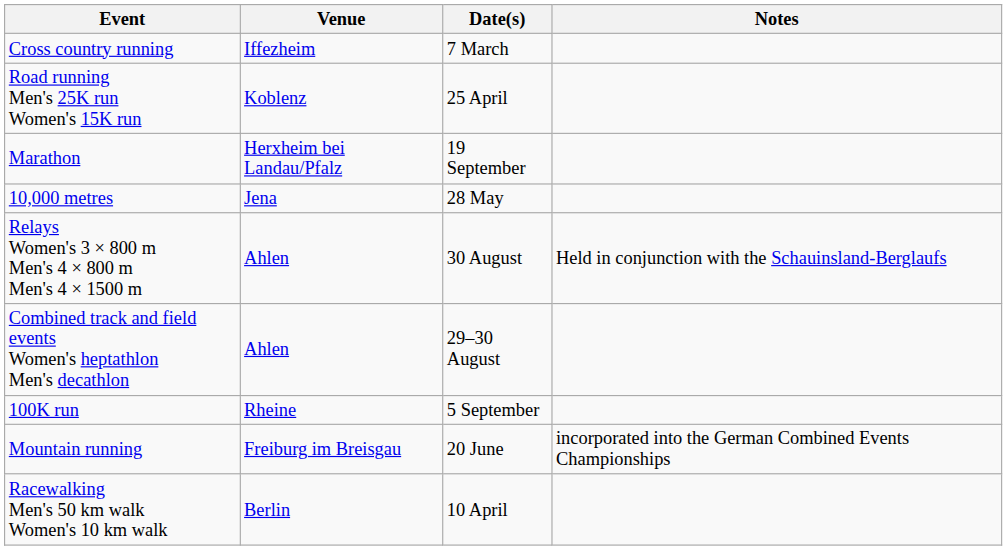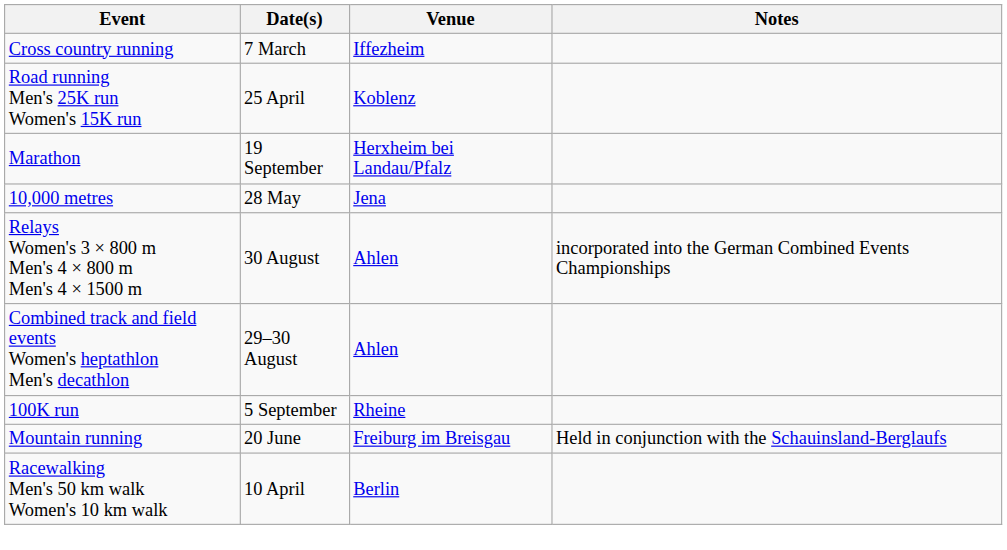columns swapped: Venue <-> Date(s)
Relays Women's 3 × 800 m Men's 4 × 800 m Men's 4 × 1500 m | Notes: Held in conjunction with the Schauinsland-Berglaufs -> incorporated into the German Combined Events Championships
Mountain running | Notes: incorporated into the German Combined Events Championships -> Held in conjunction with the Schauinsland-Berglaufs
